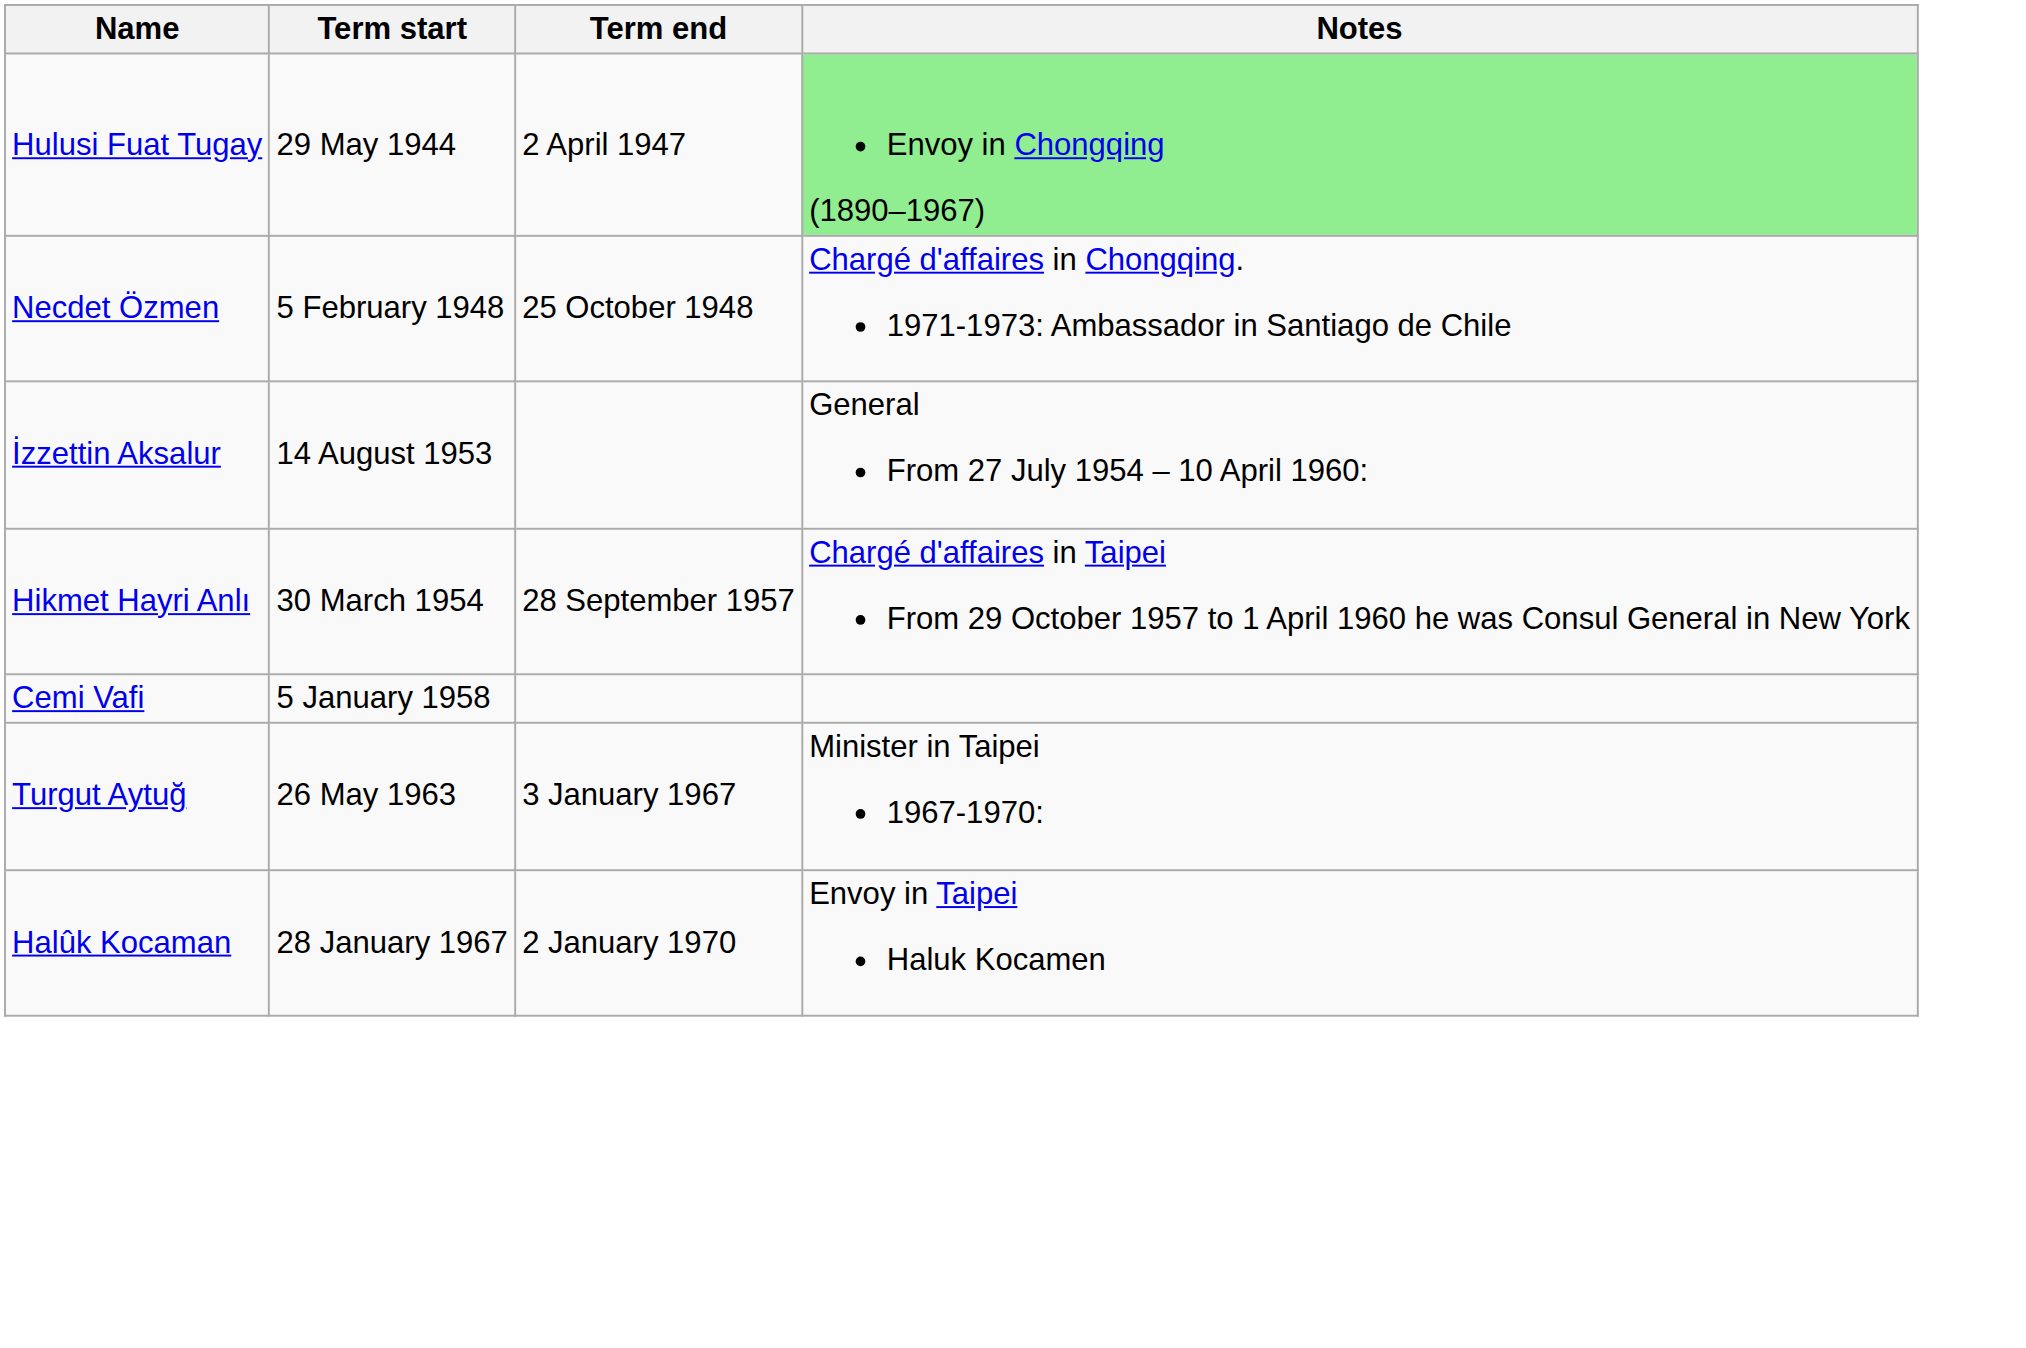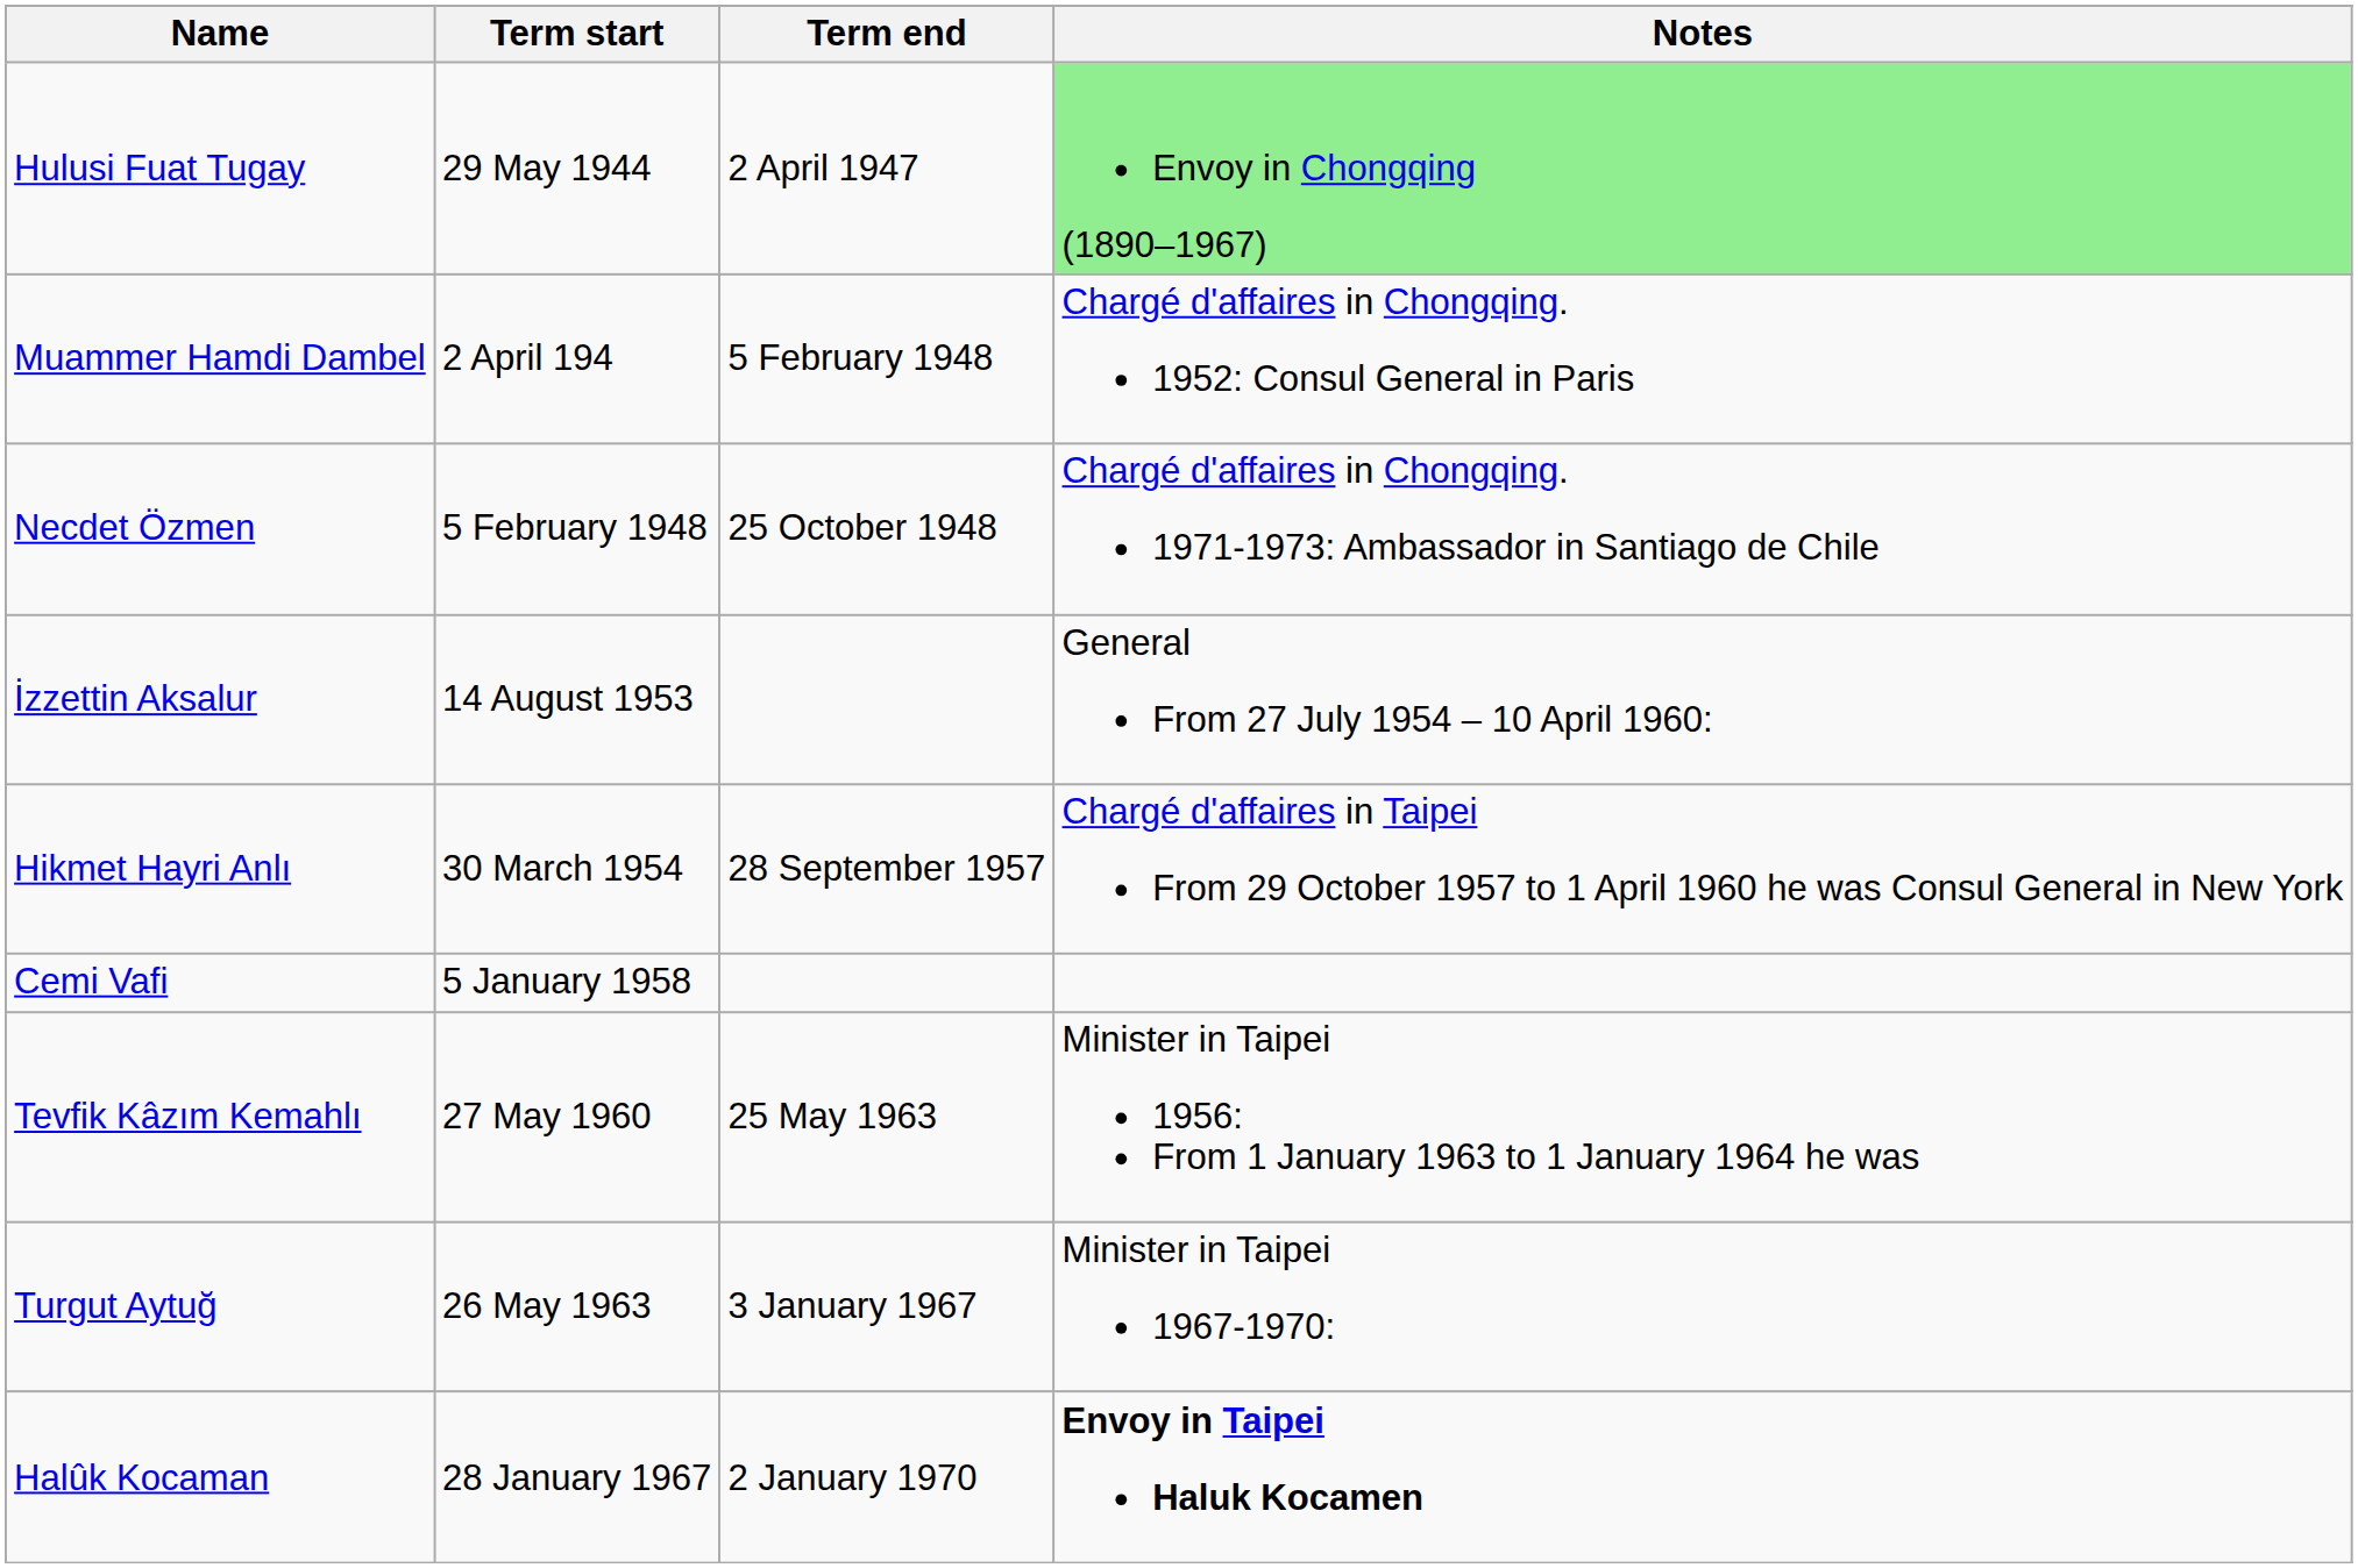+ row: Muammer Hamdi Dambel | 2 April 194 | 5 February 1948 | Chargé d'affaires in Chongqing. 1952: Consul General in Paris
+ row: Tevfik Kâzım Kemahlı | 27 May 1960 | 25 May 1963 | Minister in Taipei 1956: From 1 January 1963 to 1 January 1964 he was
Halûk Kocaman | Notes: normal -> bold
